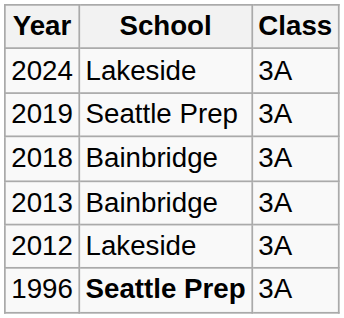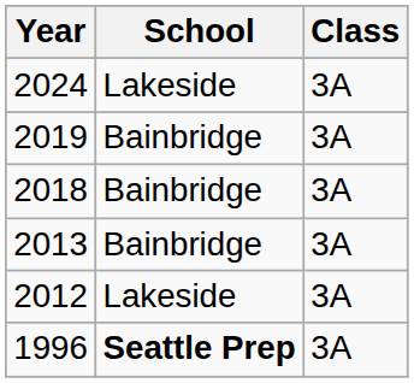2019 | School: Seattle Prep -> Bainbridge
